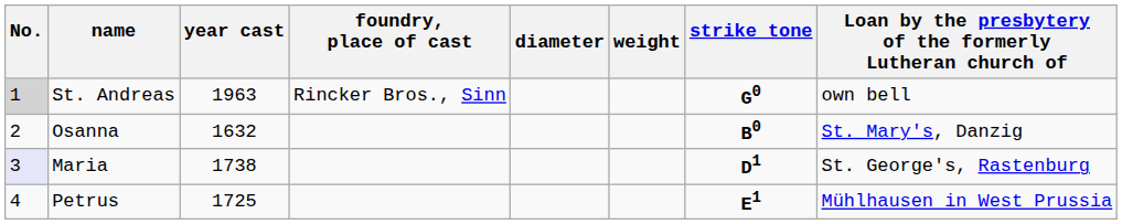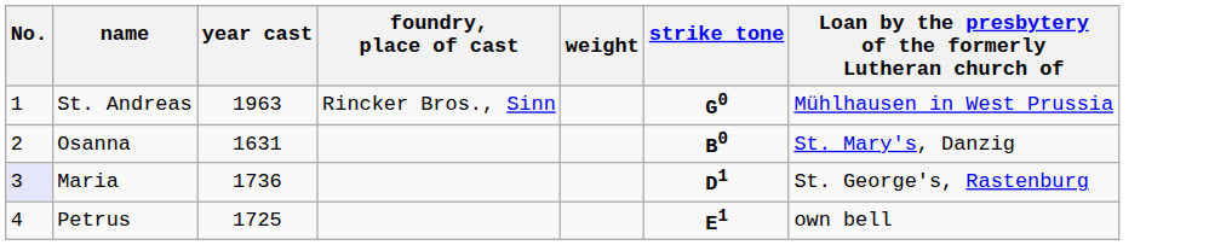- column: diameter
St. Andreas | No.: lightgrey background -> no background
St. Andreas | Loan by the presbytery of the formerly Lutheran church of: own bell -> Mühlhausen in West Prussia
Osanna | year cast: 1632 -> 1631
Maria | year cast: 1738 -> 1736
Petrus | Loan by the presbytery of the formerly Lutheran church of: Mühlhausen in West Prussia -> own bell
